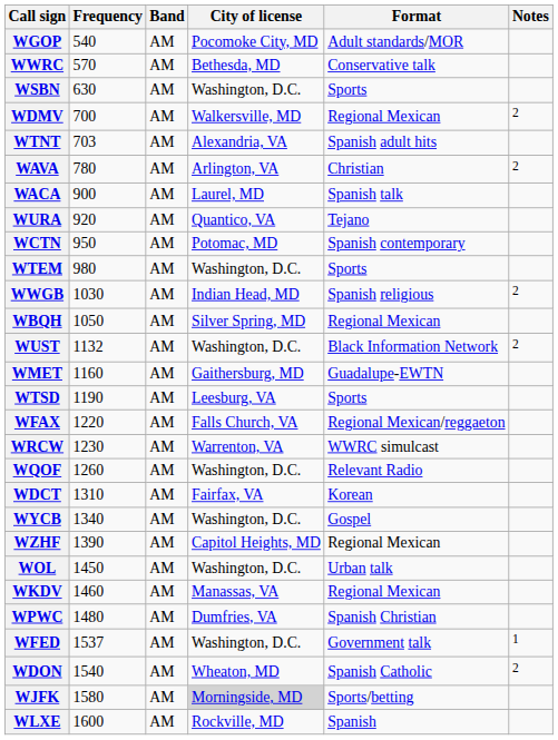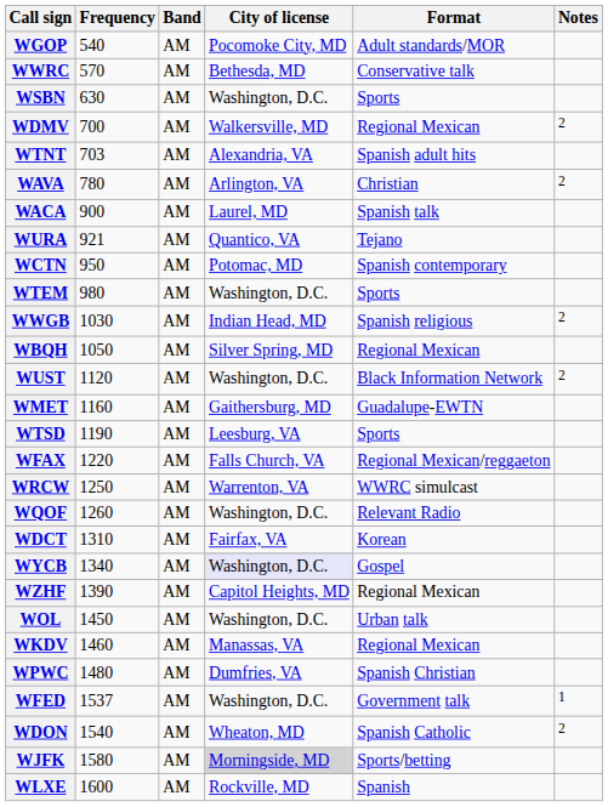WURA | Frequency: 920 -> 921
WUST | Frequency: 1132 -> 1120
WRCW | Frequency: 1230 -> 1250
WYCB | City of license: no background -> lavender background
